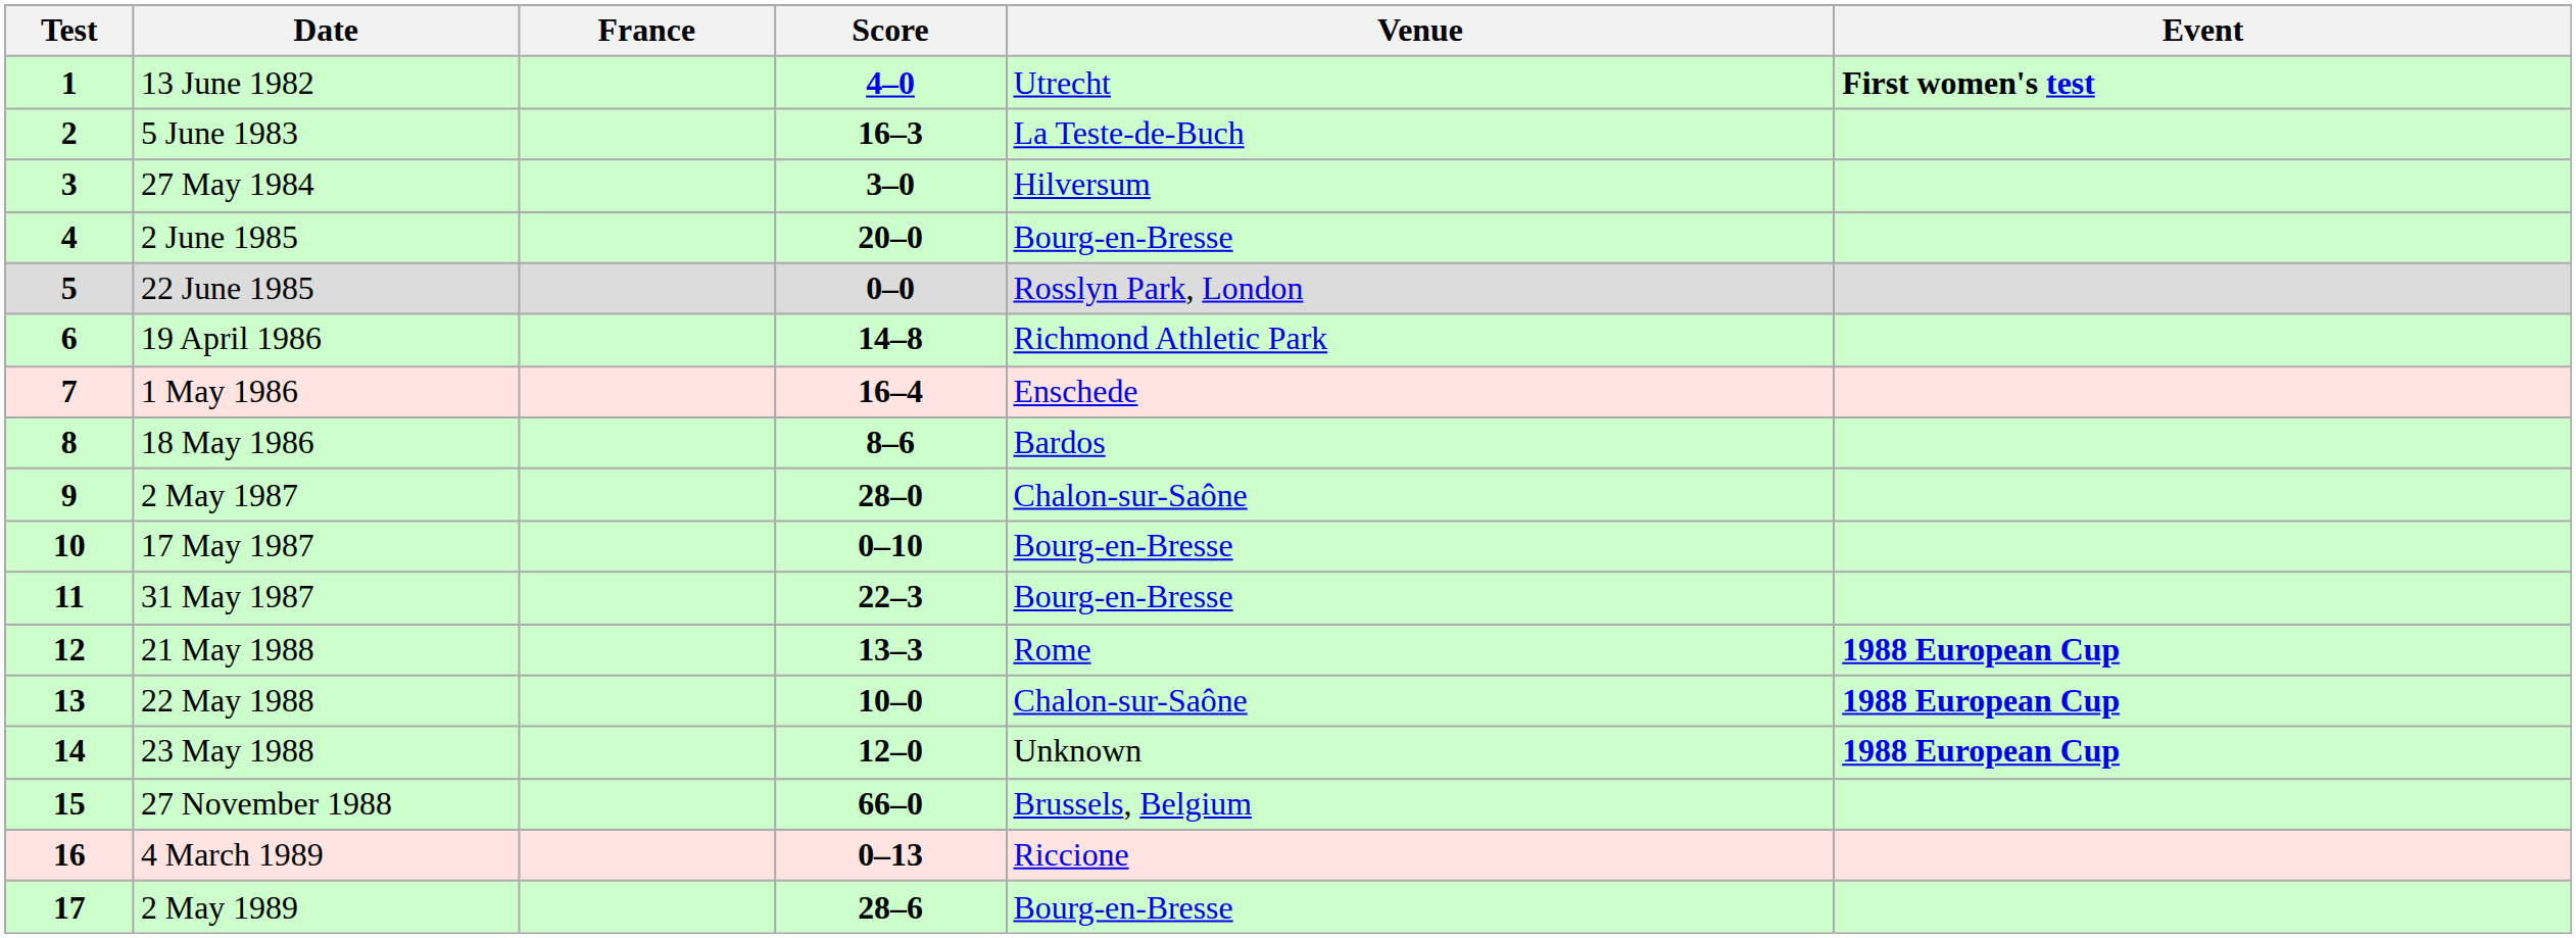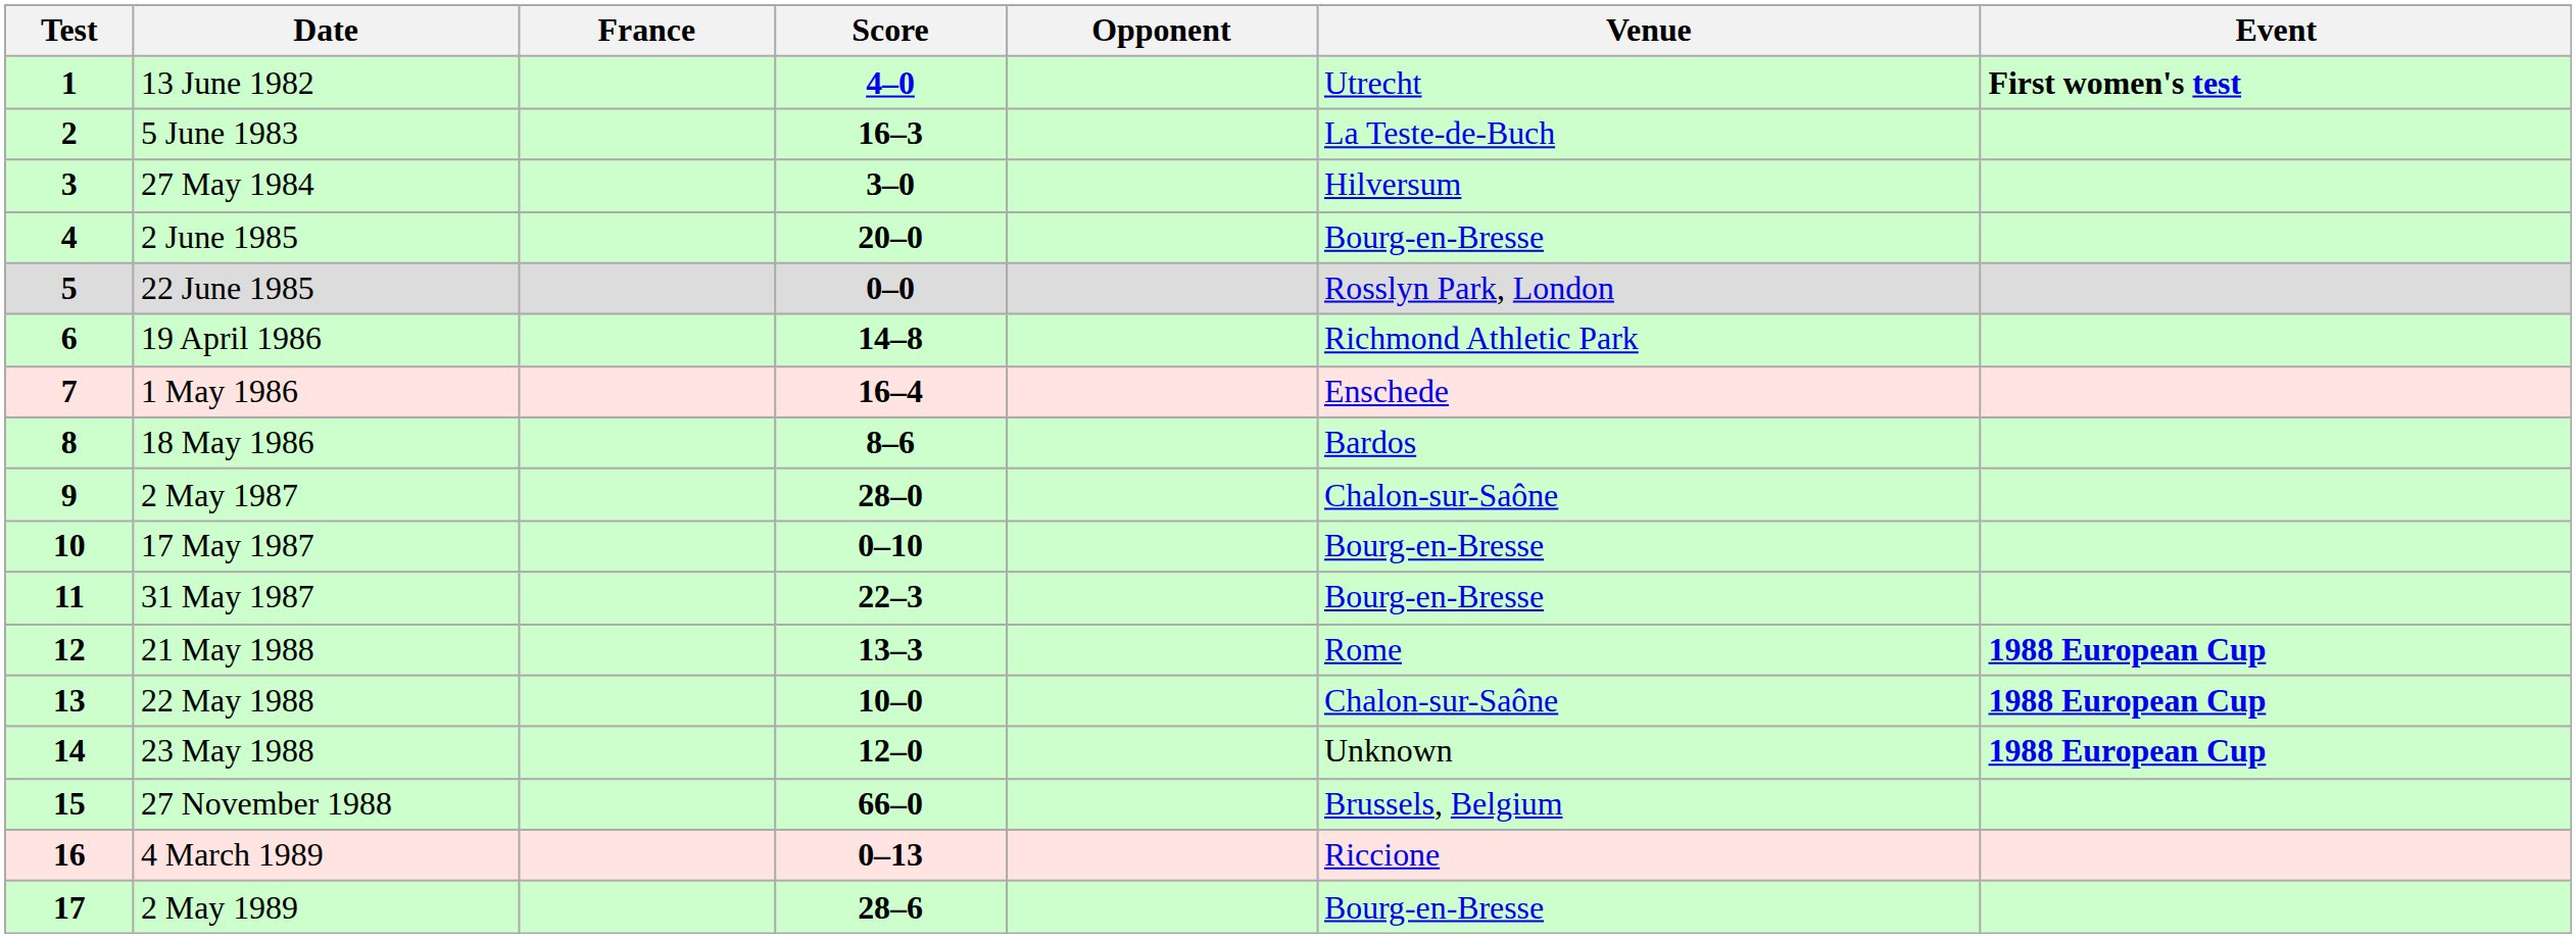+ column: Opponent
